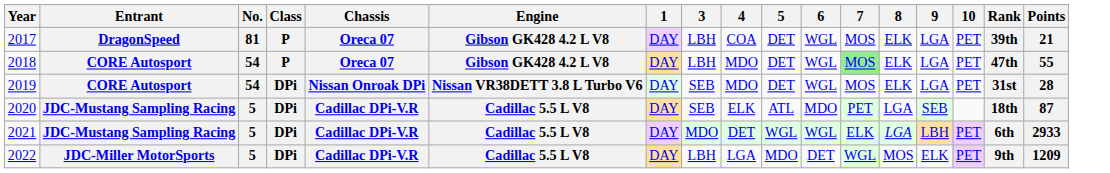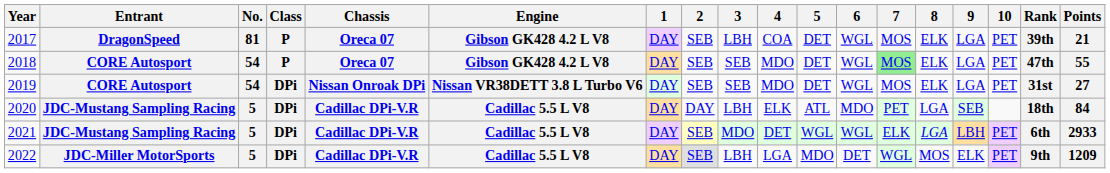+ column: 2 | SEB | SEB | SEB | DAY | SEB | SEB
2018 | 3: LBH -> SEB
2019 | Points: 28 -> 27
2020 | 3: SEB -> LBH
2020 | Points: 87 -> 84
